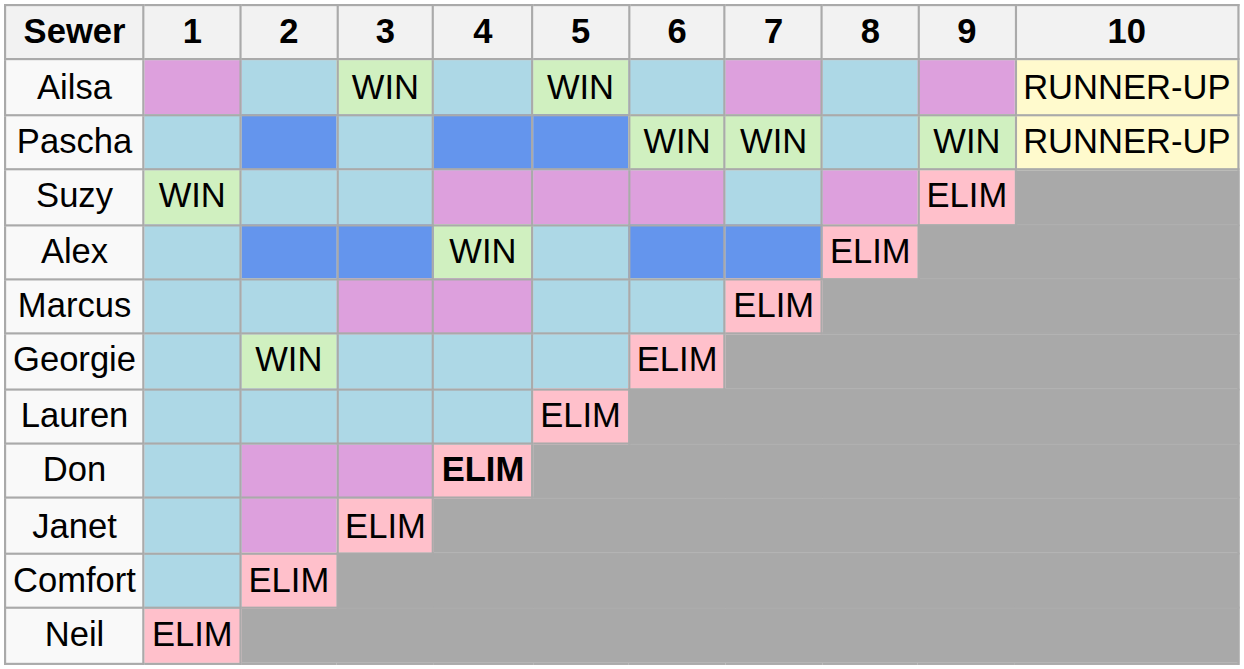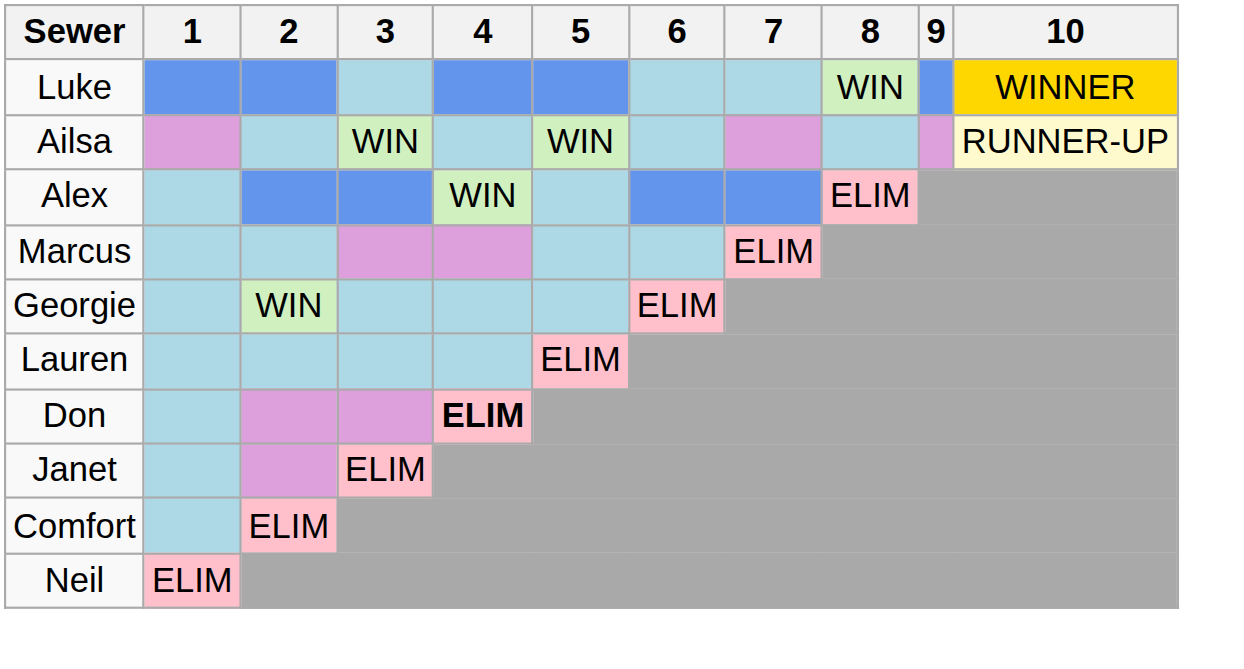+ row: Luke | WIN | WINNER
- row: Pascha | WIN | WIN | WIN | RUNNER-UP
- row: Suzy | WIN | ELIM
